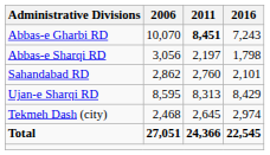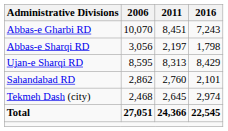Abbas-e Gharbi RD | 2011: bold -> normal
rows swapped: Sahandabad RD <-> Ujan-e Sharqi RD
